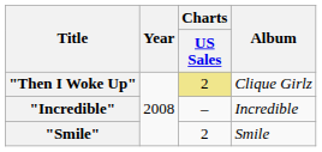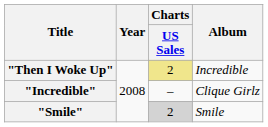"Then I Woke Up" | Album: Clique Girlz -> Incredible
"Incredible" | Album: Incredible -> Clique Girlz
"Smile" | Charts / US Sales: no background -> lightgrey background
